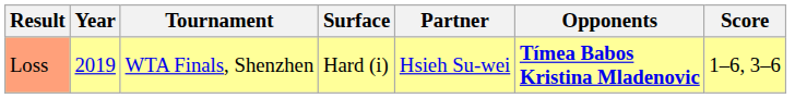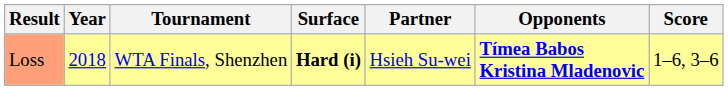Loss | Year: 2019 -> 2018
Loss | Surface: normal -> bold
